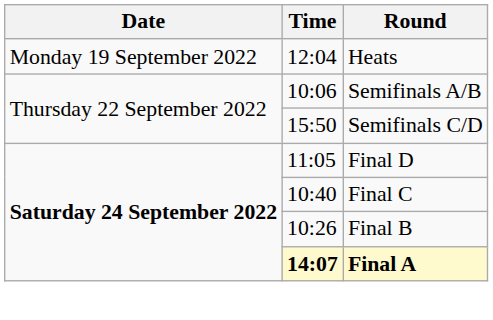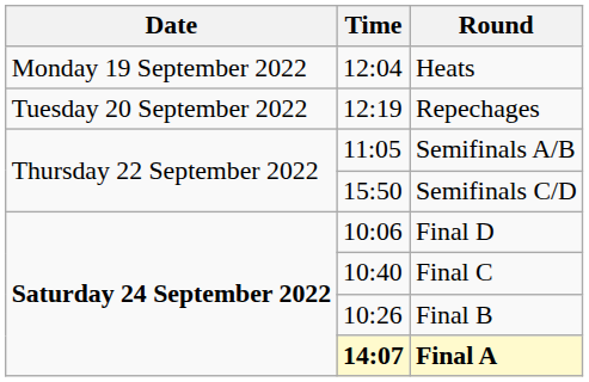+ row: Tuesday 20 September 2022 | 12:19 | Repechages
Semifinals A/B | Time: 10:06 -> 11:05
Final D | Time: 11:05 -> 10:06
